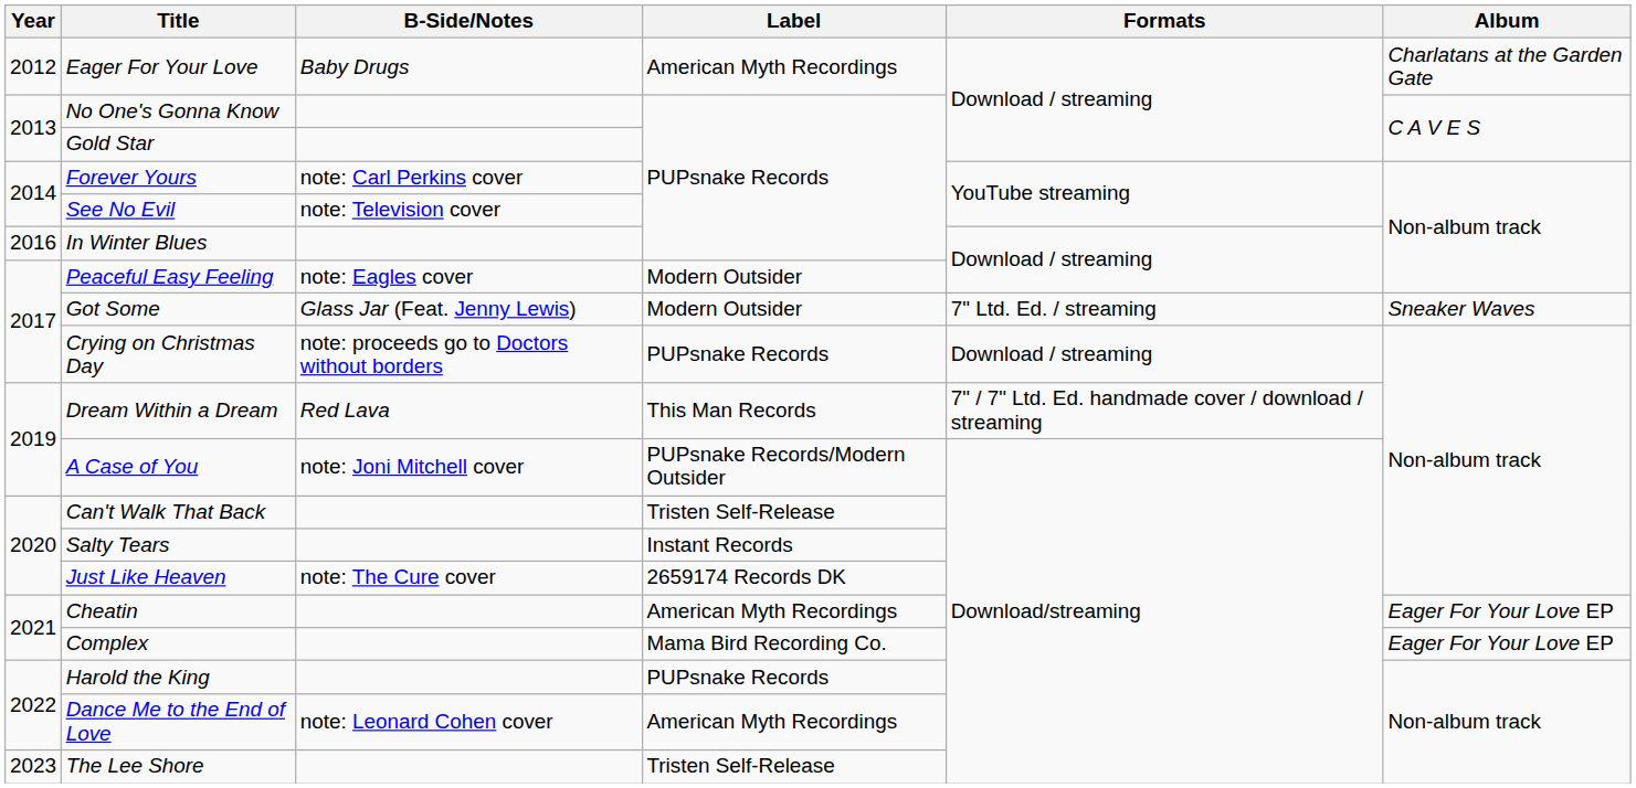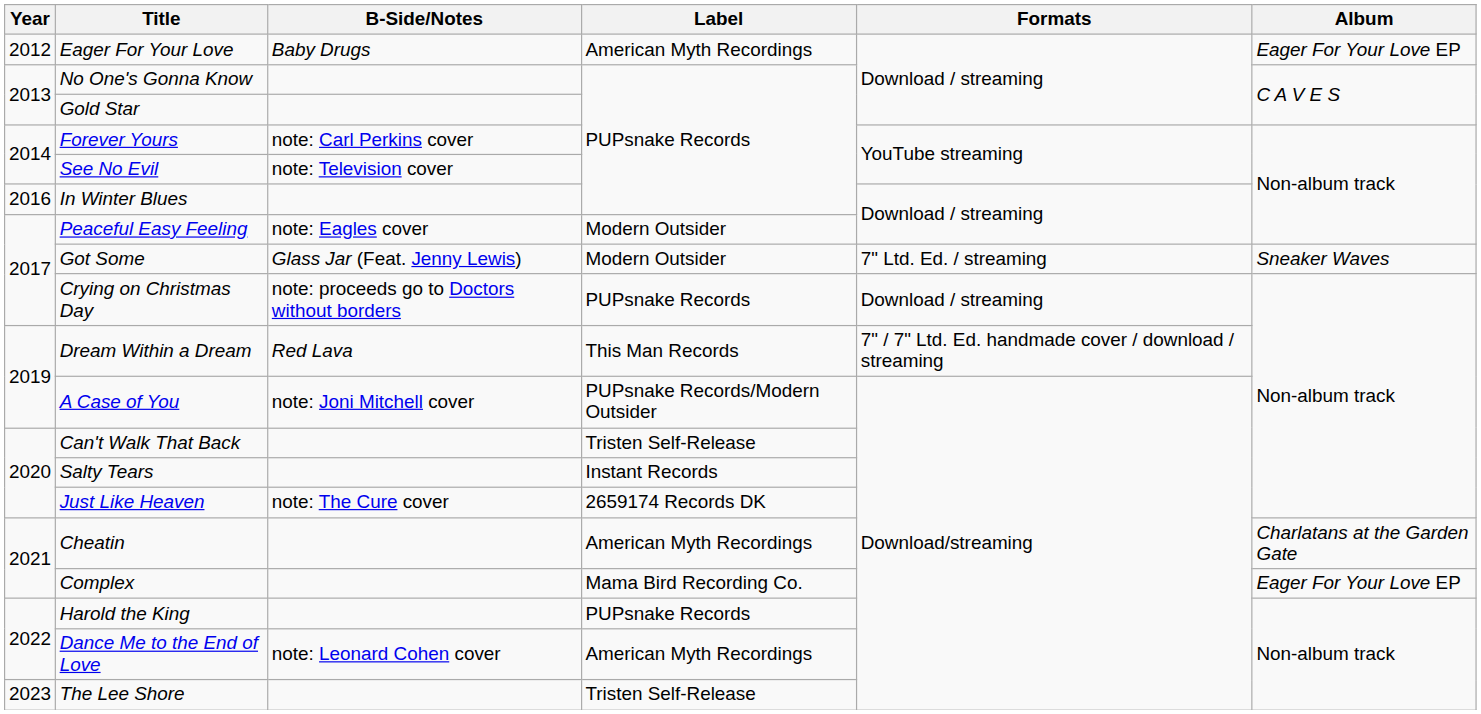Eager For Your Love | Album: Charlatans at the Garden Gate -> Eager For Your Love EP
Cheatin | Album: Eager For Your Love EP -> Charlatans at the Garden Gate
